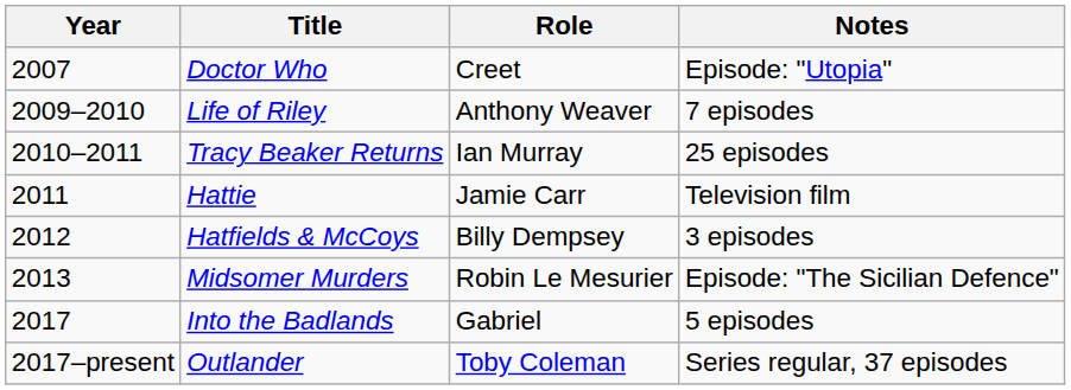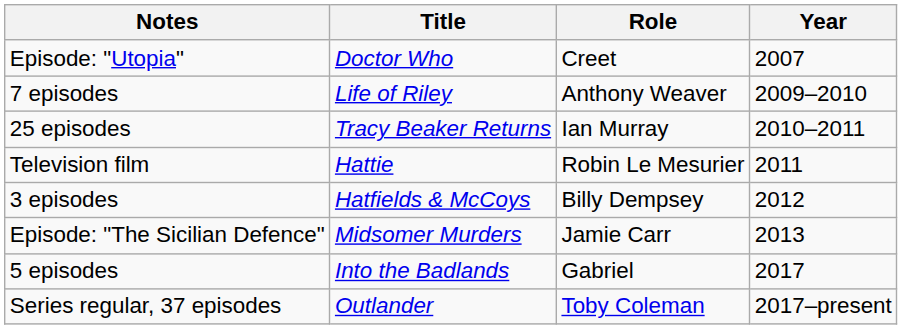columns swapped: Year <-> Notes
Hattie | Role: Jamie Carr -> Robin Le Mesurier
Midsomer Murders | Role: Robin Le Mesurier -> Jamie Carr
